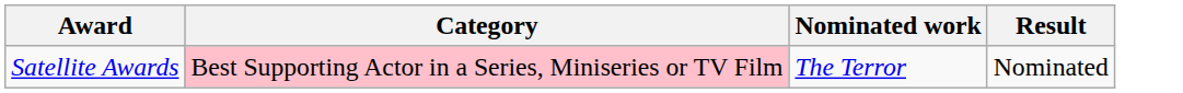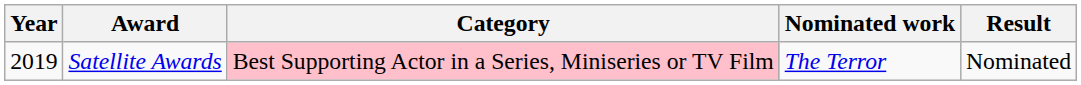+ column: Year | 2019
